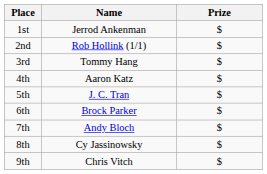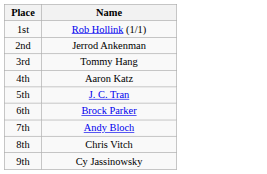- column: Prize | $ | $ | $ | $ | $ | $ | $ | $ | $
1st | Name: Jerrod Ankenman -> Rob Hollink (1/1)
2nd | Name: Rob Hollink (1/1) -> Jerrod Ankenman
8th | Name: Cy Jassinowsky -> Chris Vitch
9th | Name: Chris Vitch -> Cy Jassinowsky
